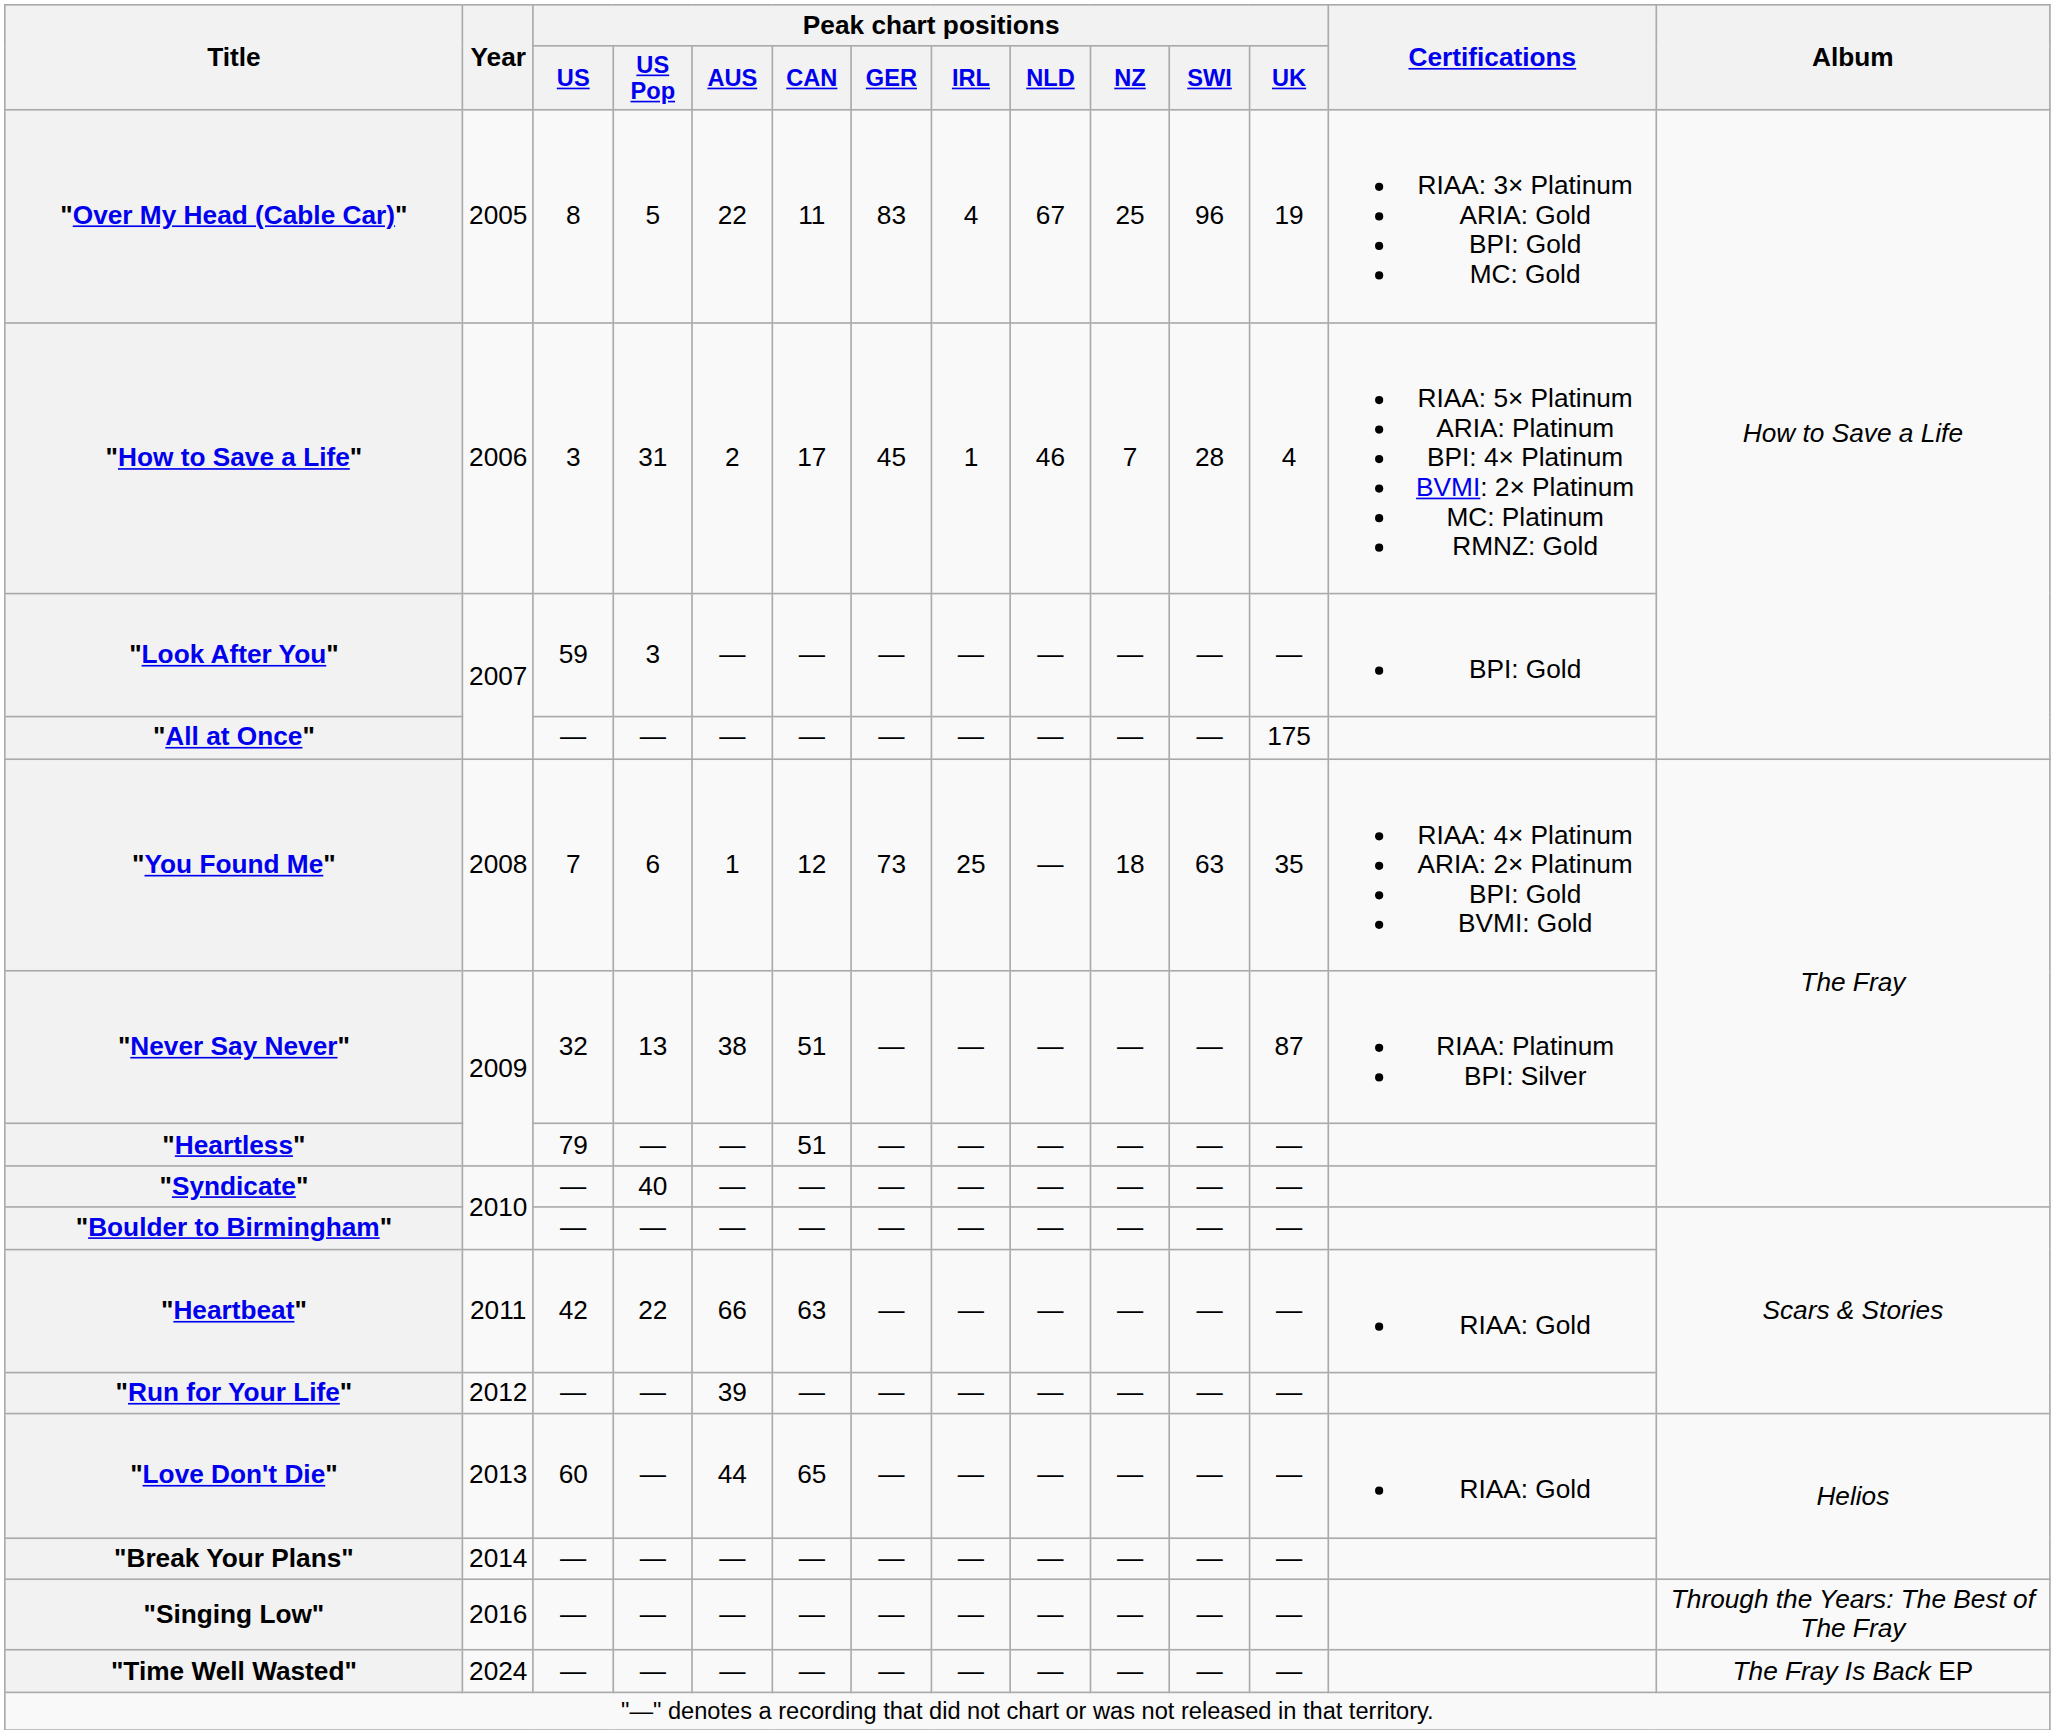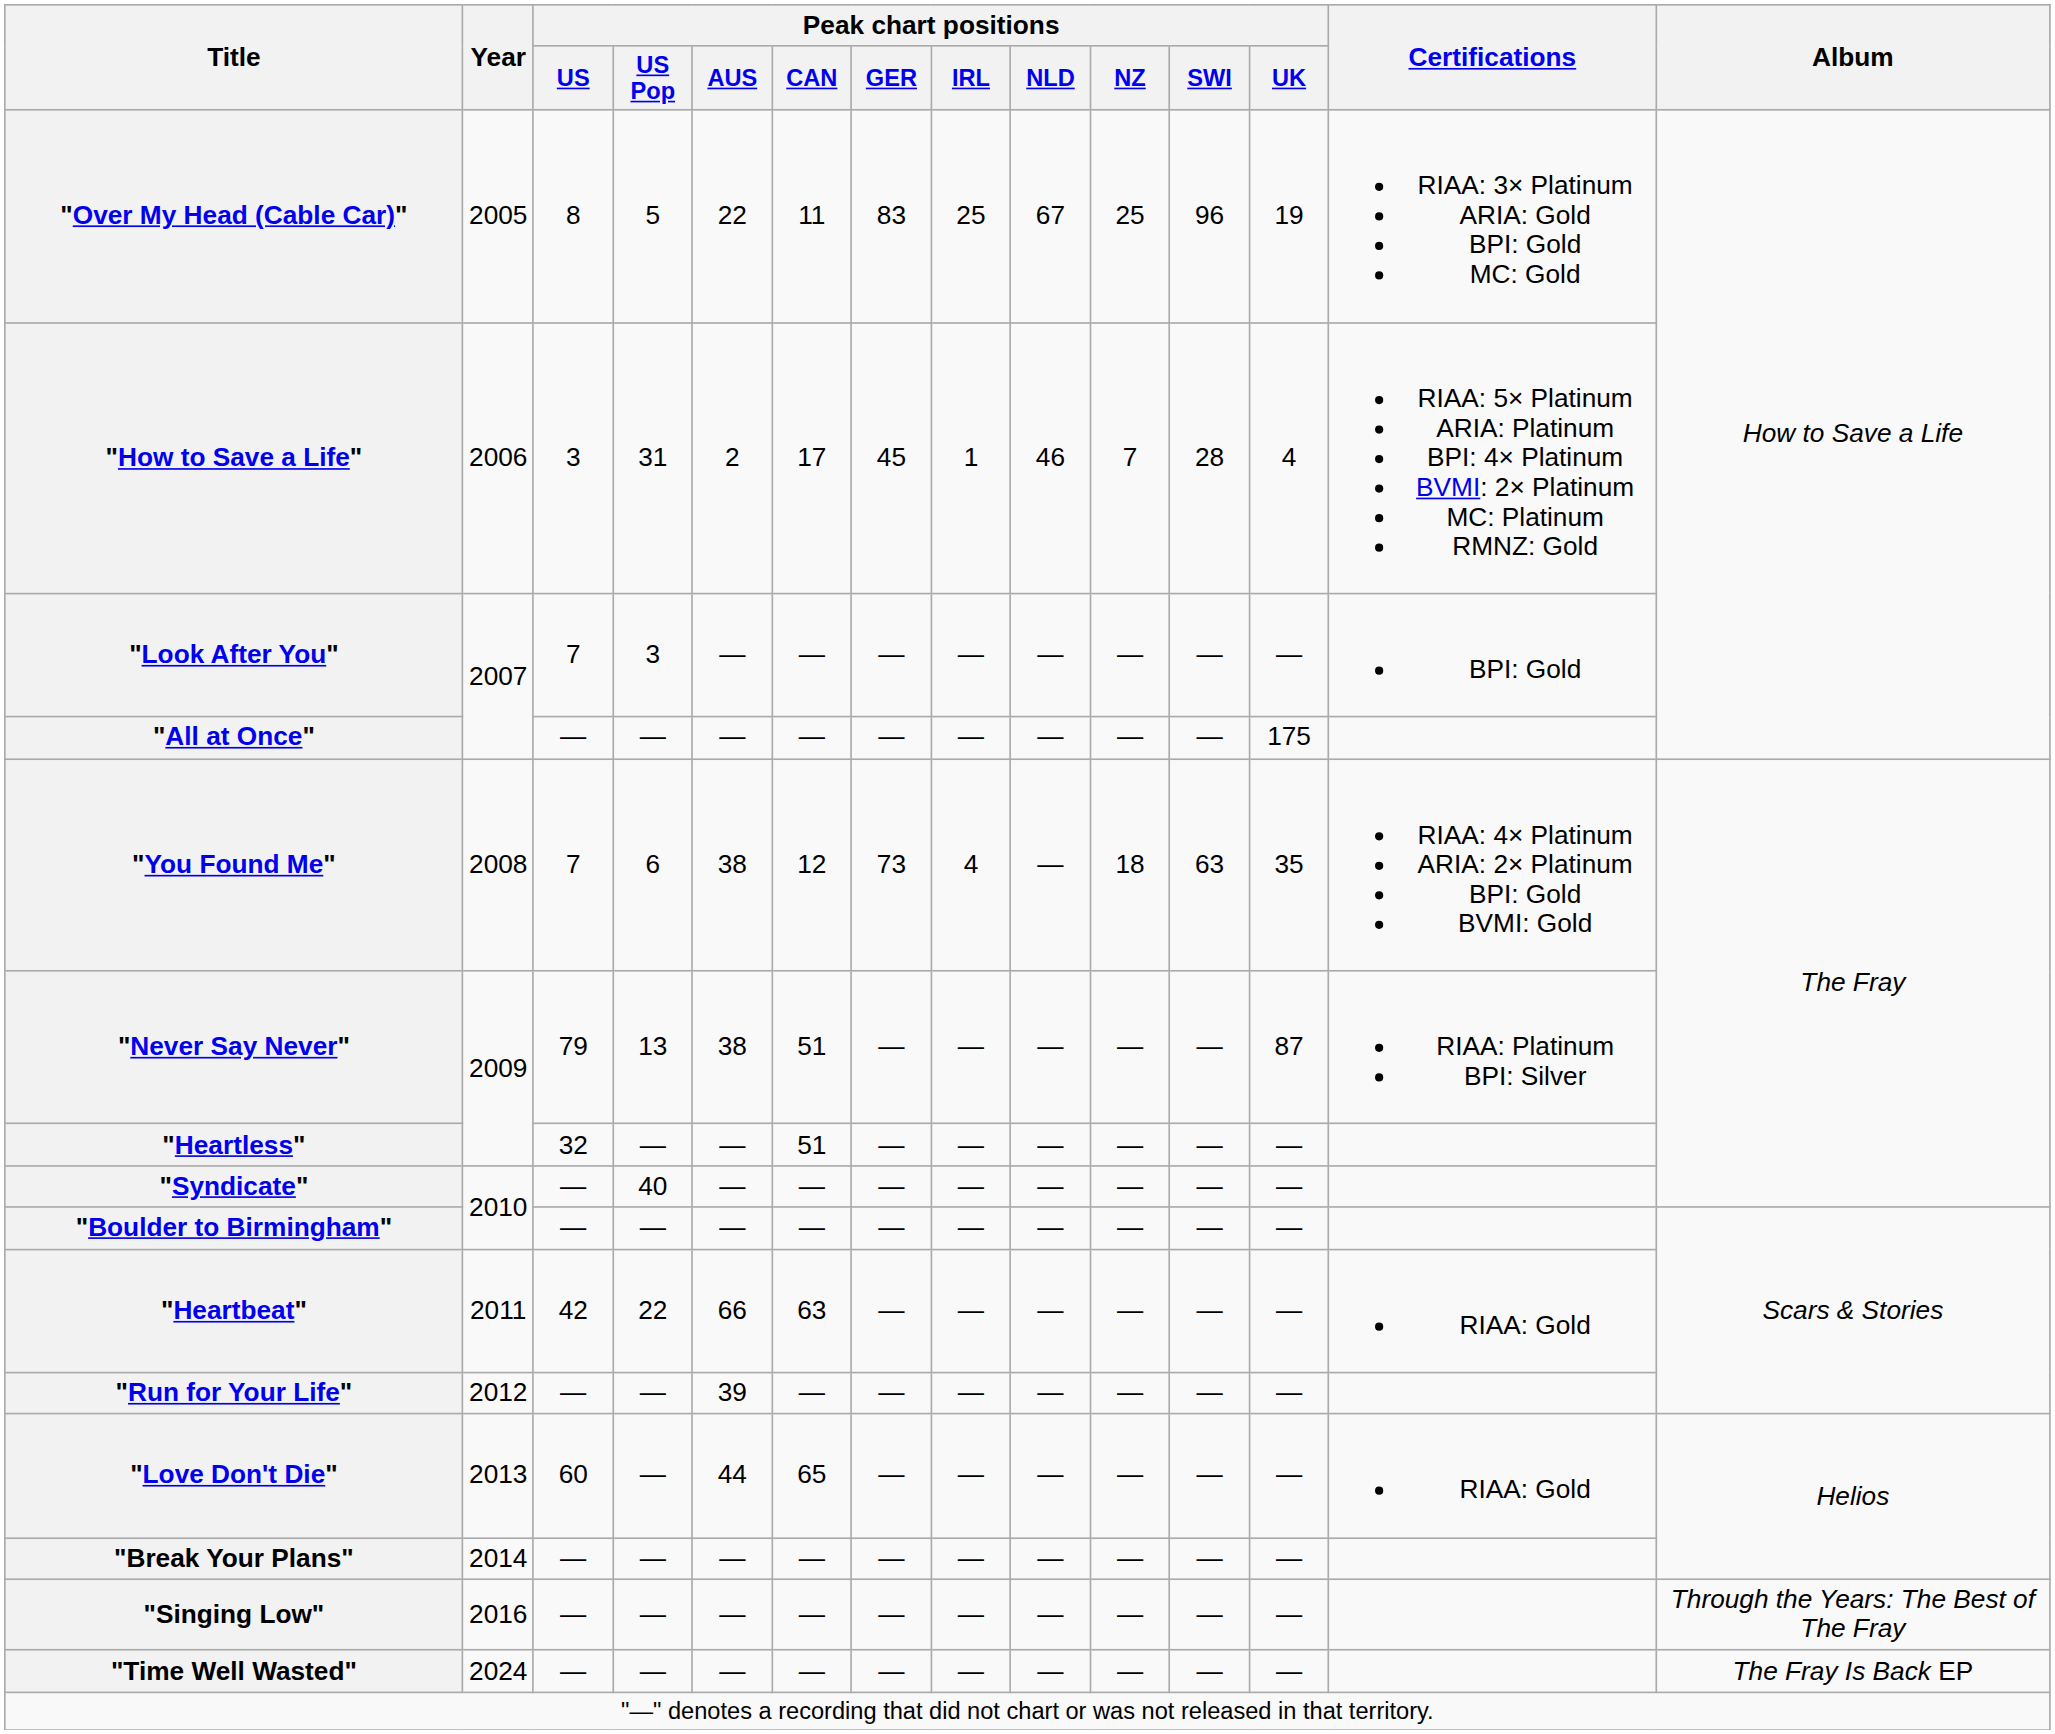"Over My Head (Cable Car)" | Peak chart positions / IRL: 4 -> 25
"Look After You" | Peak chart positions / US: 59 -> 7
"You Found Me" | Peak chart positions / AUS: 1 -> 38
"You Found Me" | Peak chart positions / IRL: 25 -> 4
"Never Say Never" | Peak chart positions / US: 32 -> 79
"Heartless" | Peak chart positions / US: 79 -> 32
